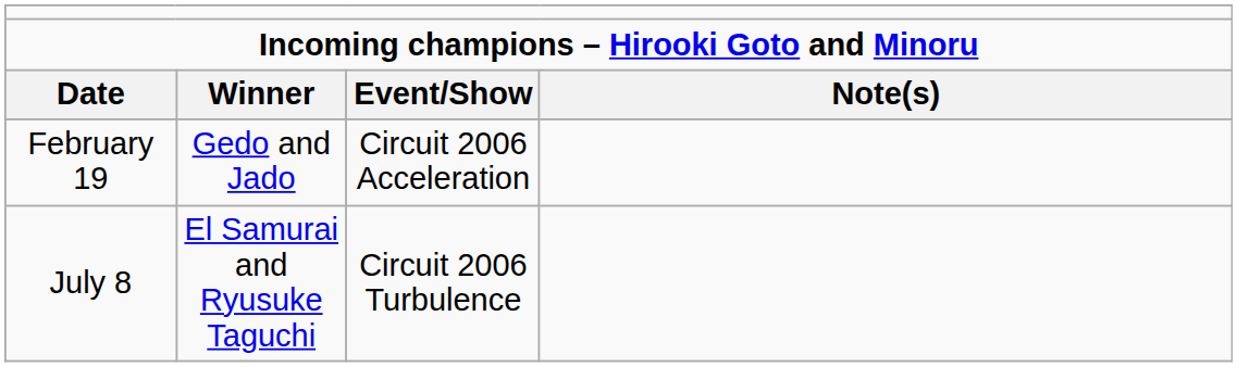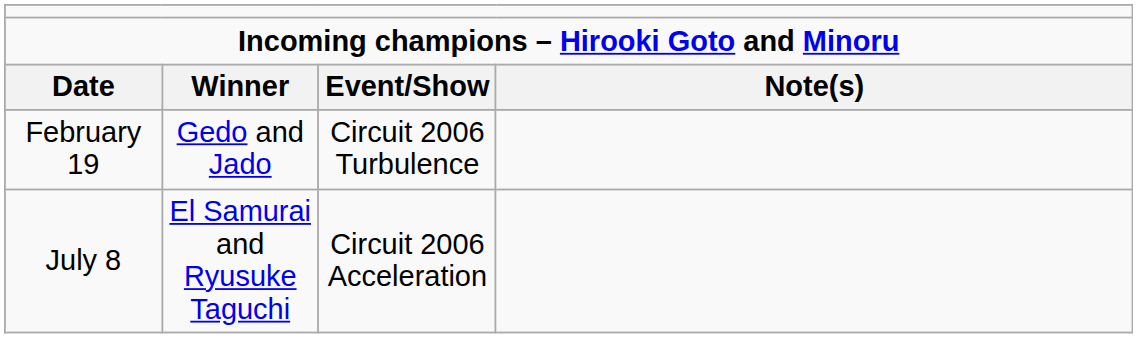February 19 | column 3: Circuit 2006 Acceleration -> Circuit 2006 Turbulence
July 8 | column 3: Circuit 2006 Turbulence -> Circuit 2006 Acceleration
